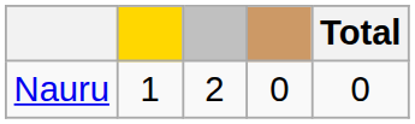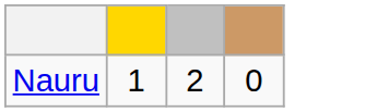- column: Total | 0
